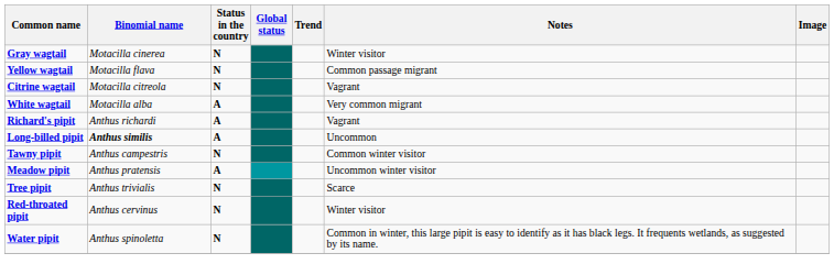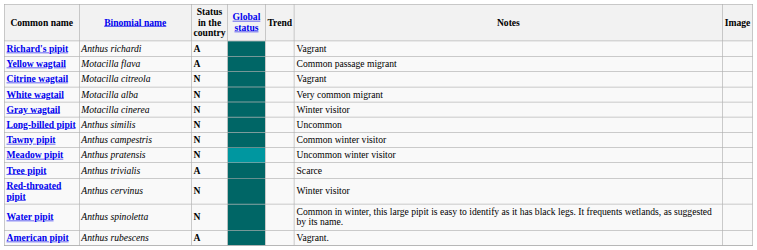rows swapped: Gray wagtail <-> Richard's pipit
Yellow wagtail | Status in the country: N -> A
White wagtail | Status in the country: A -> N
Long-billed pipit | Binomial name: bold -> normal
Long-billed pipit | Status in the country: A -> N
Meadow pipit | Status in the country: A -> N
Tree pipit | Status in the country: N -> A
+ row: American pipit | Anthus rubescens | A | Vagrant.
